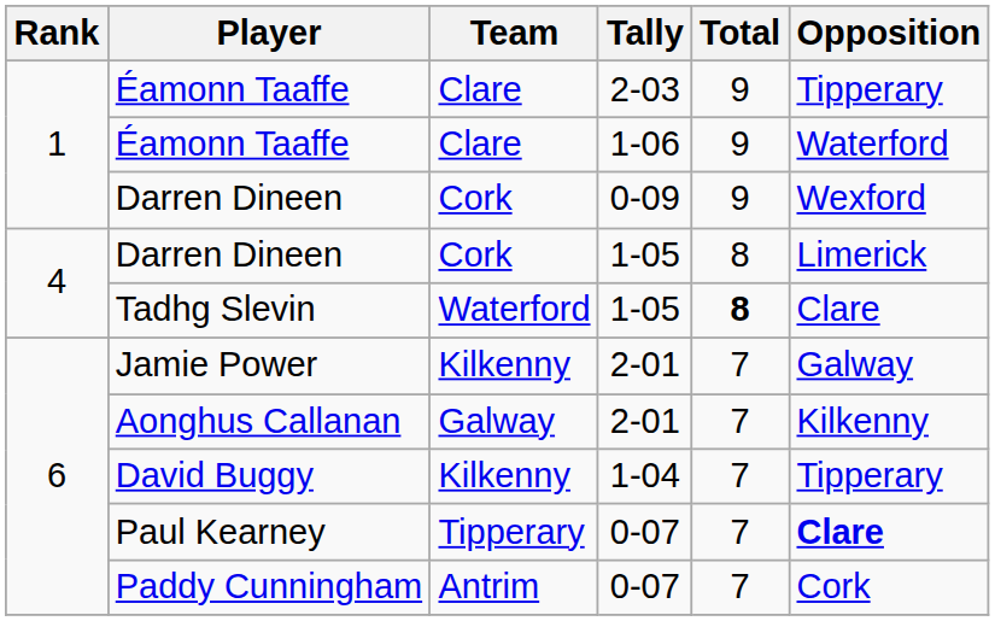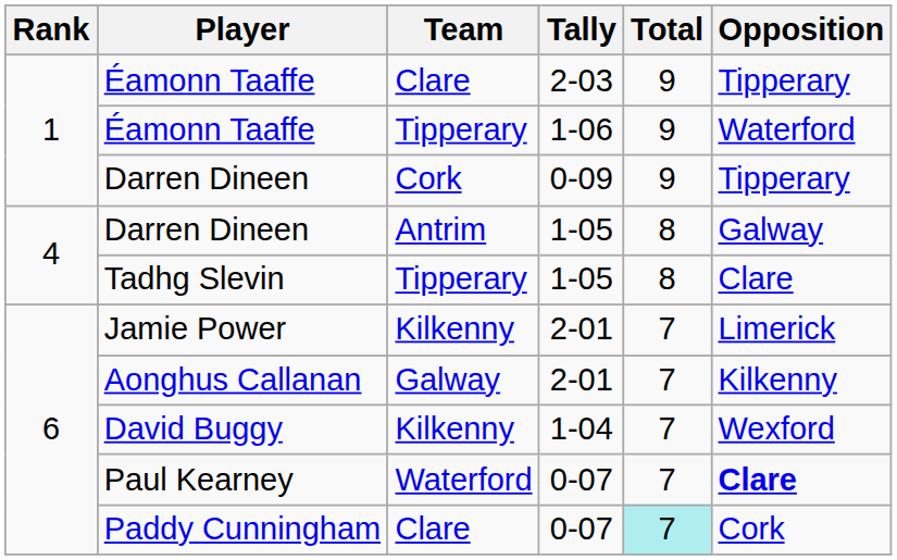Éamonn Taaffe / 1-06 | Team: Clare -> Tipperary
Darren Dineen / 0-09 | Opposition: Wexford -> Tipperary
Darren Dineen / 1-05 | Team: Cork -> Antrim
Darren Dineen / 1-05 | Opposition: Limerick -> Galway
Tadhg Slevin | Team: Waterford -> Tipperary
Tadhg Slevin | Total: bold -> normal
Jamie Power | Opposition: Galway -> Limerick
David Buggy | Opposition: Tipperary -> Wexford
Paul Kearney | Team: Tipperary -> Waterford
Paddy Cunningham | Team: Antrim -> Clare
Paddy Cunningham | Total: no background -> paleturquoise background
